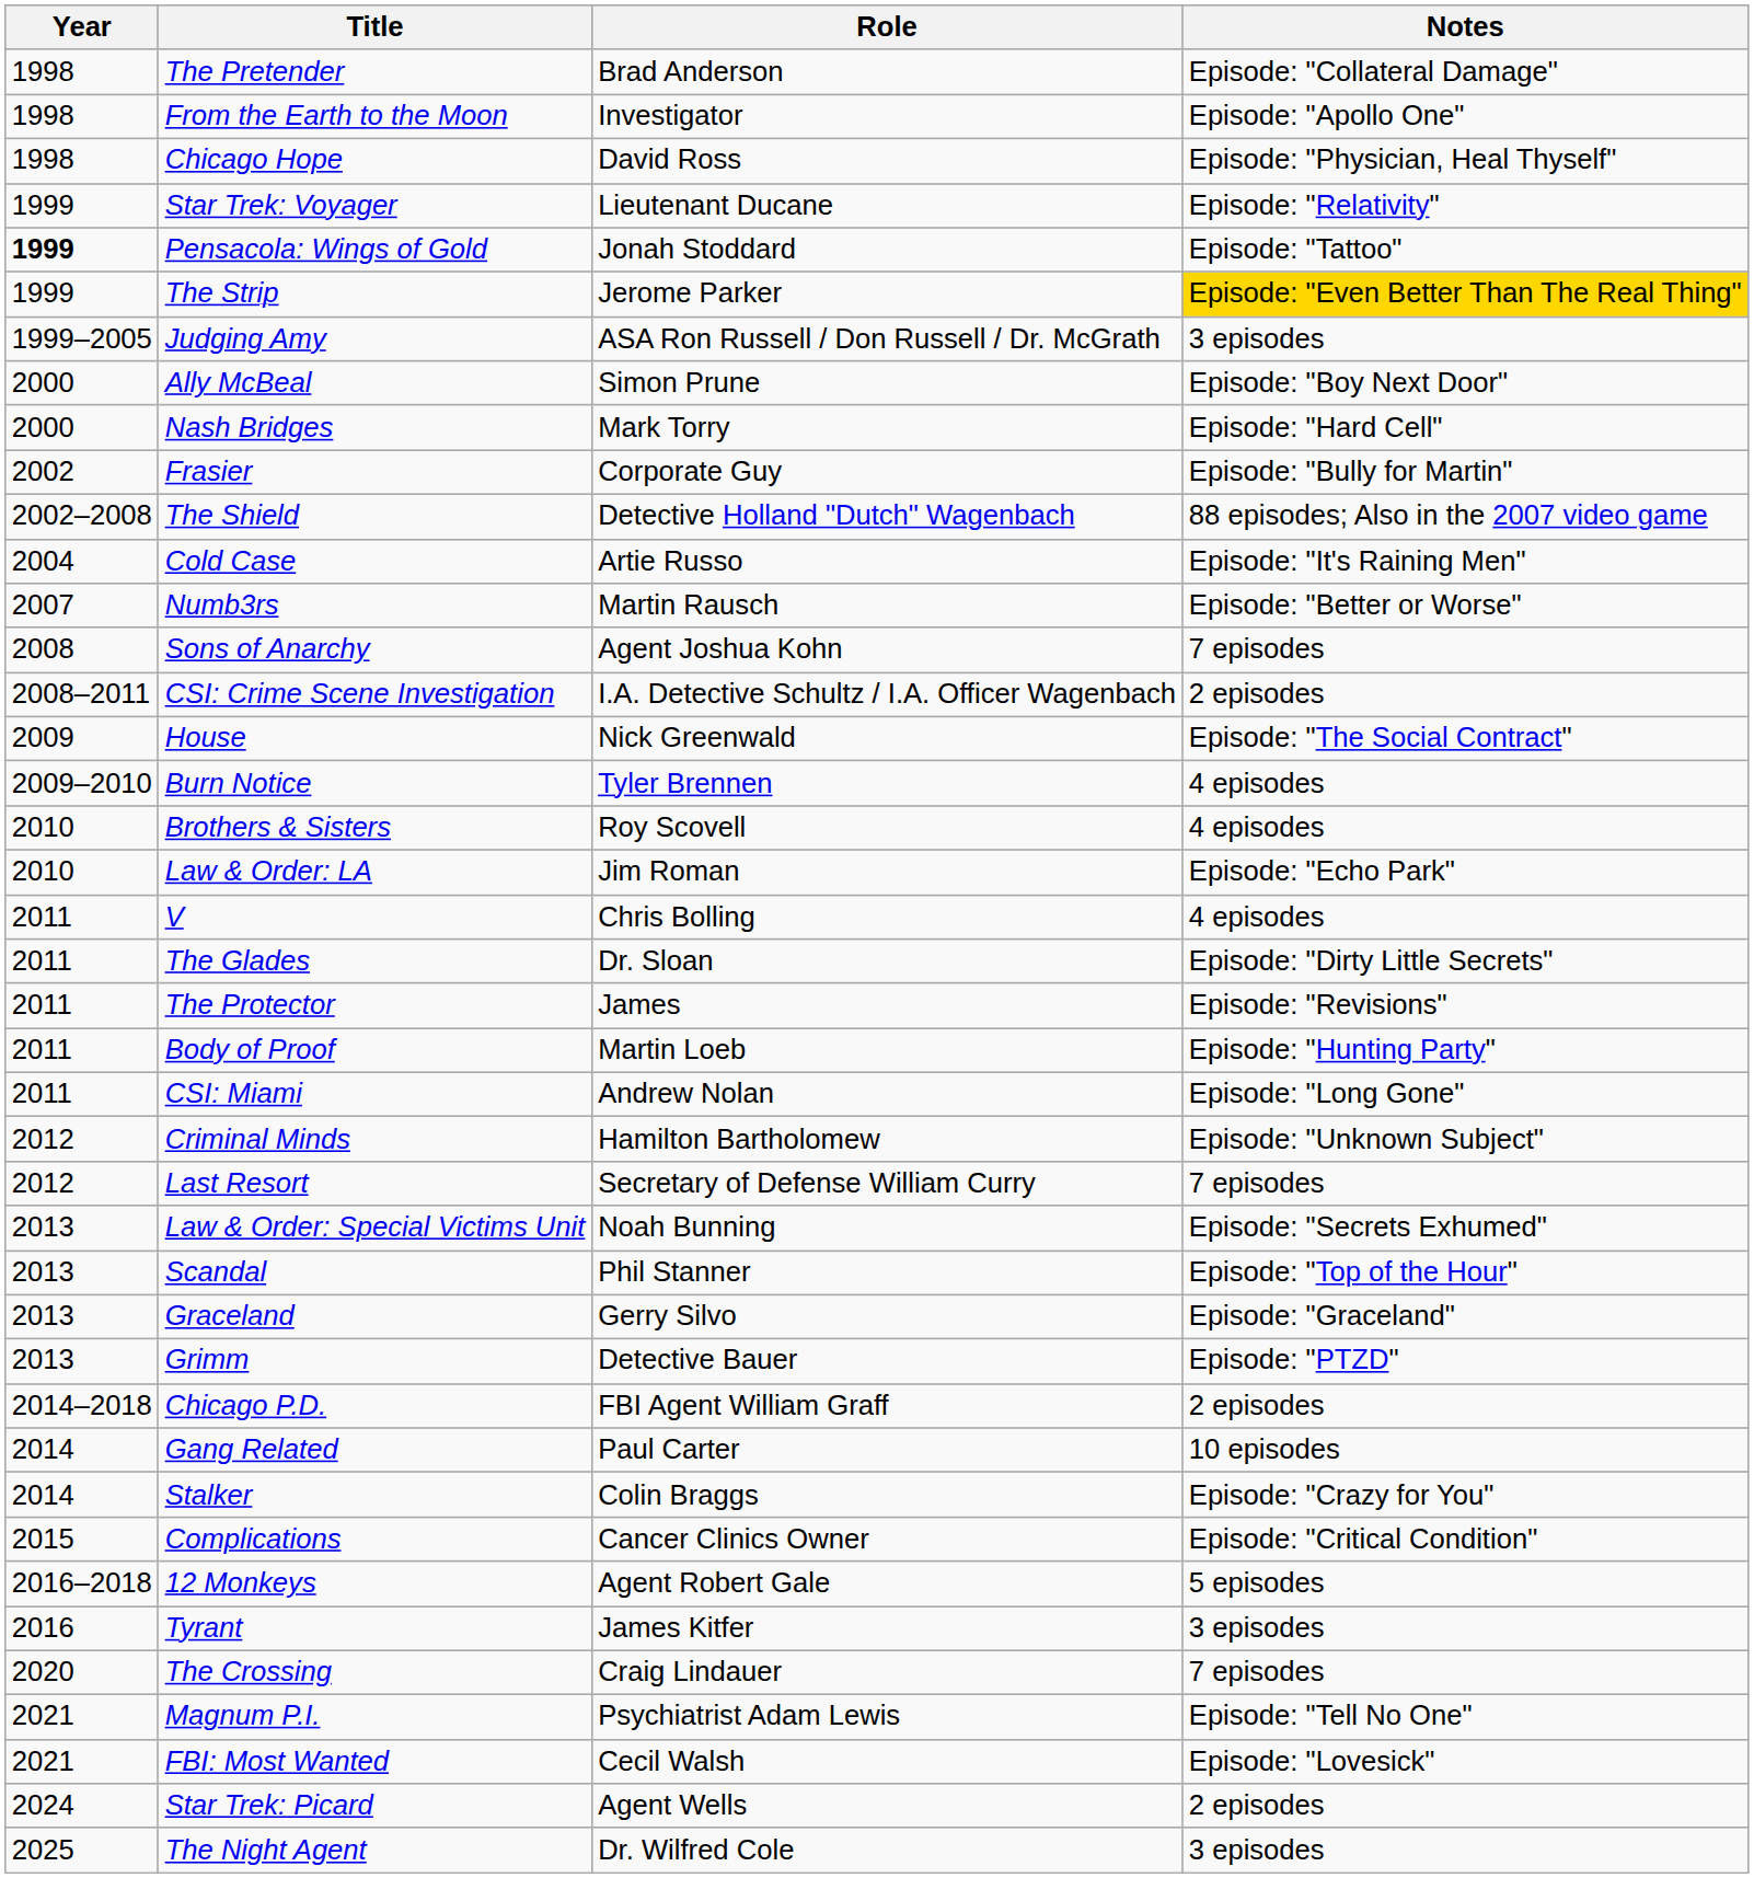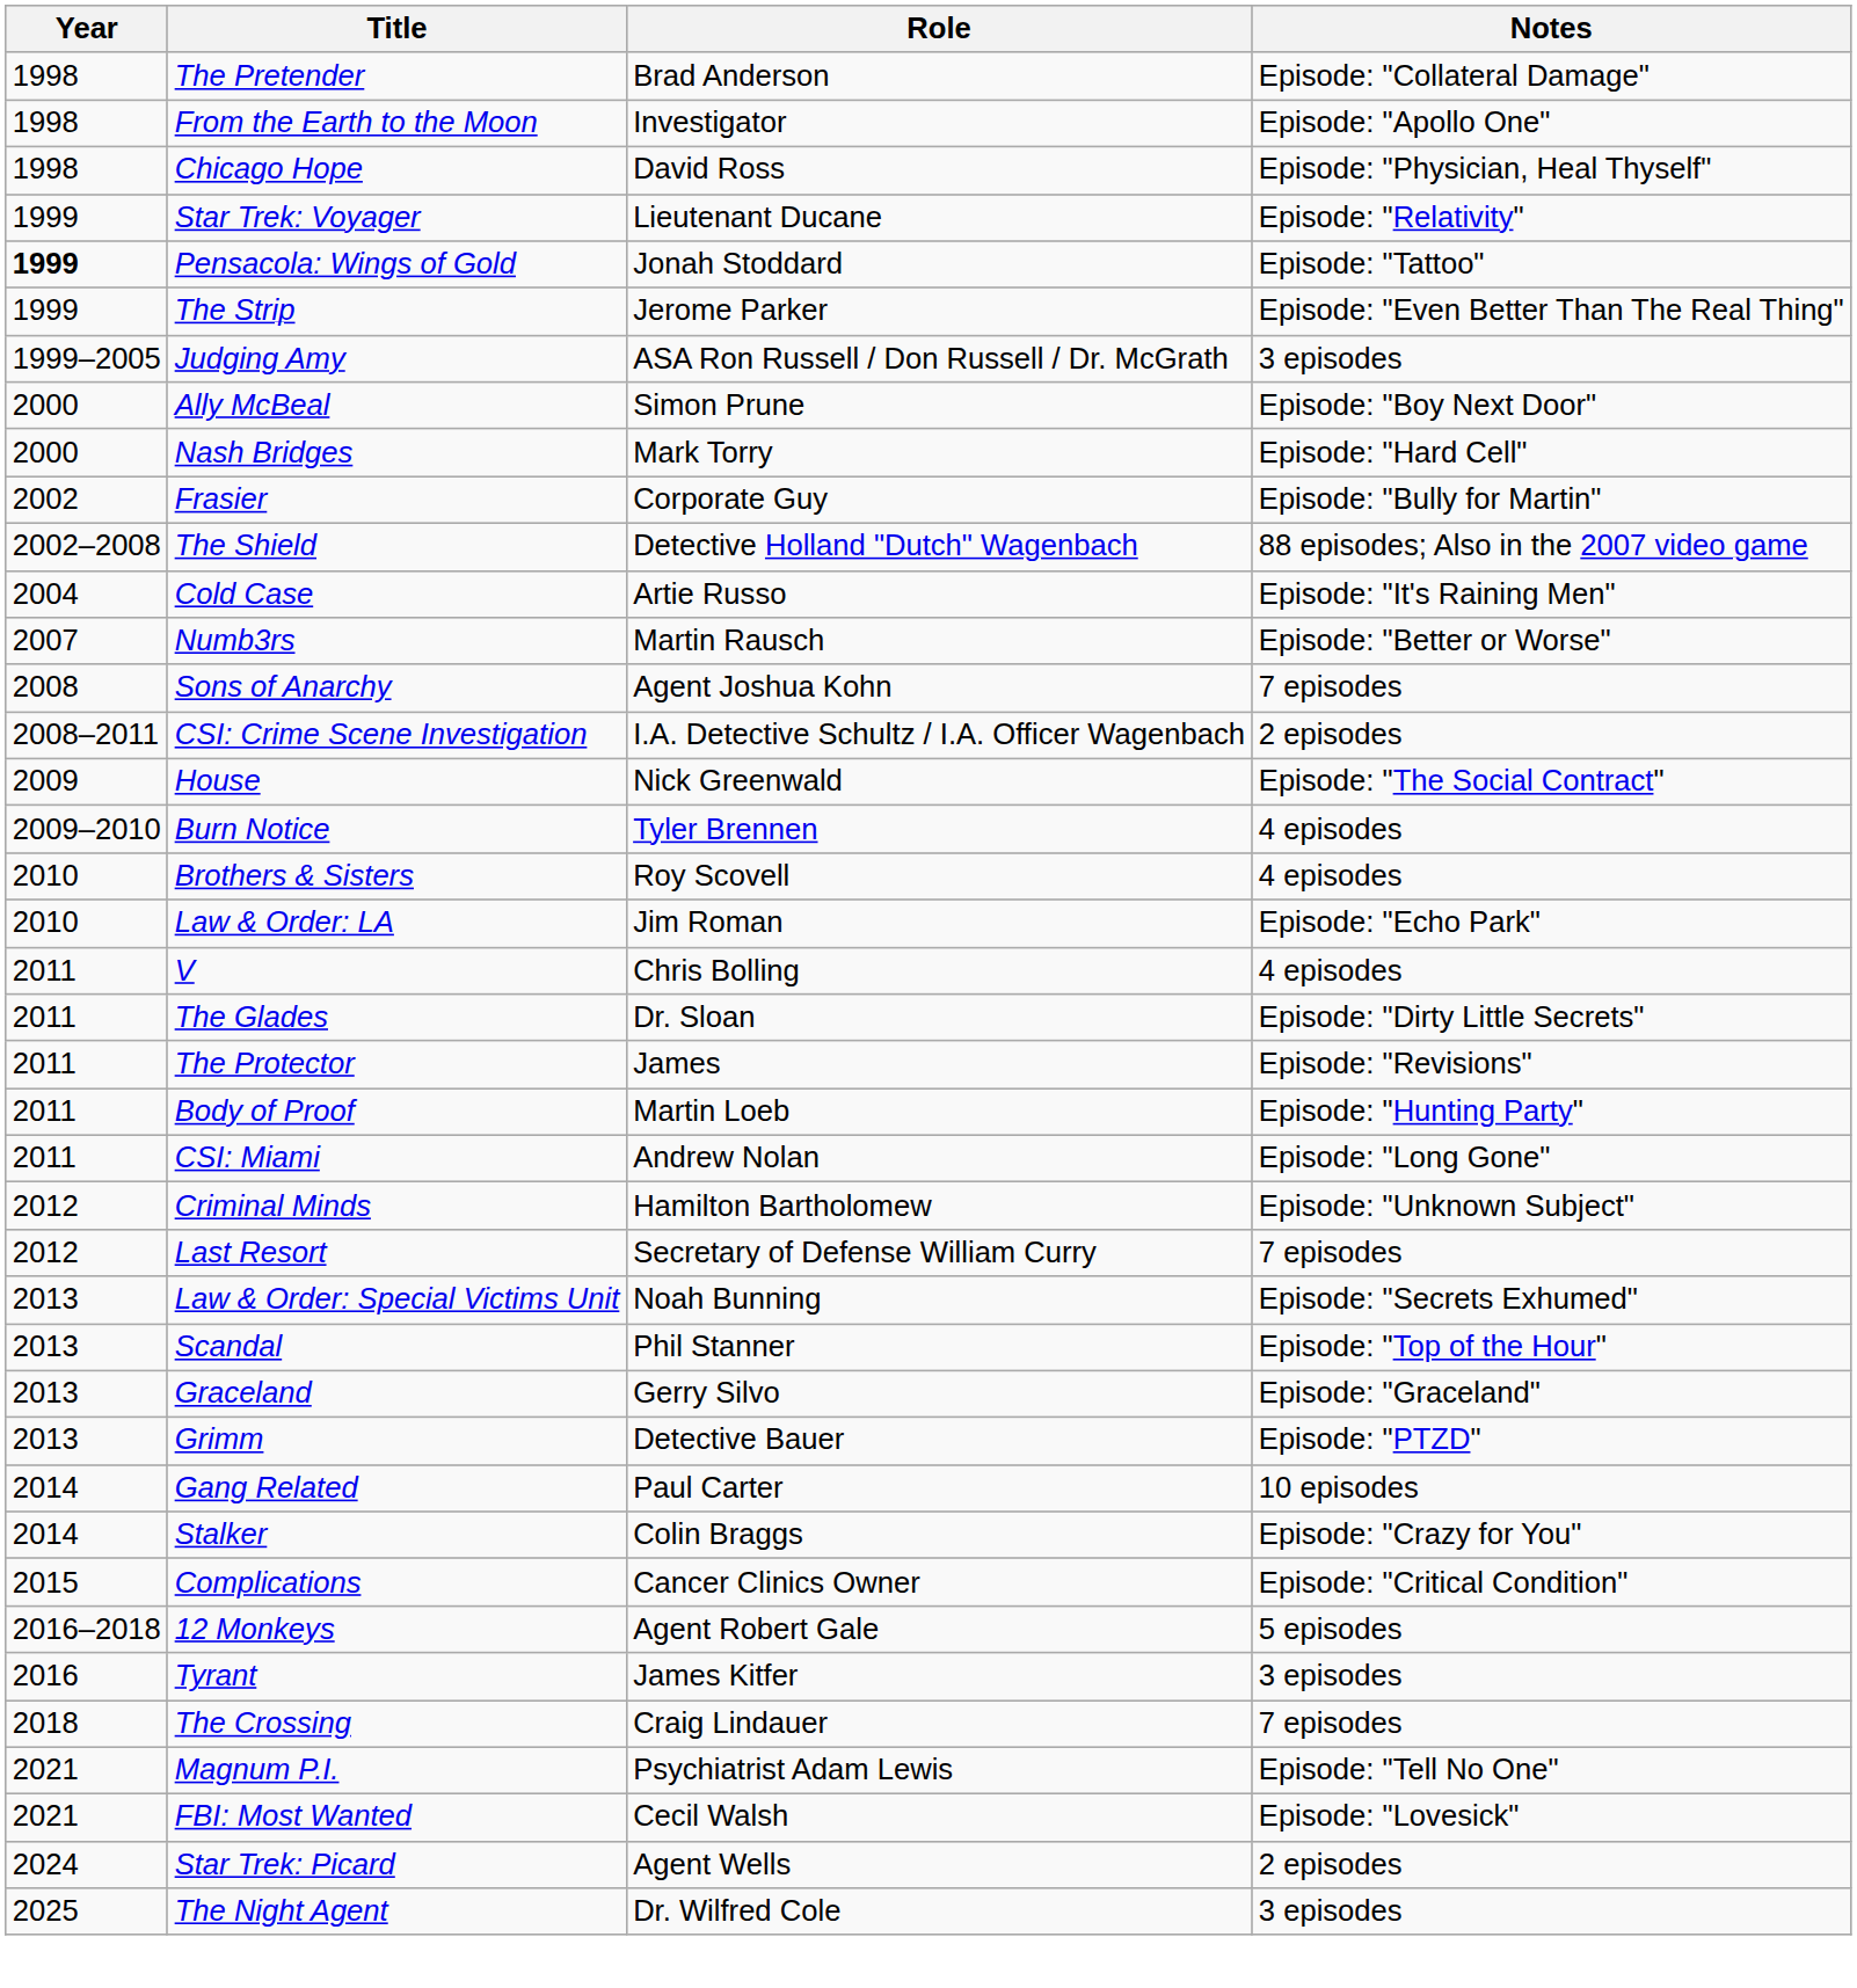The Strip | Notes: gold background -> no background
- row: 2014–2018 | Chicago P.D. | FBI Agent William Graff | 2 episodes
The Crossing | Year: 2020 -> 2018
